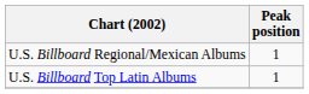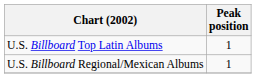rows swapped: U.S. Billboard Top Latin Albums <-> U.S. Billboard Regional/Mexican Albums
